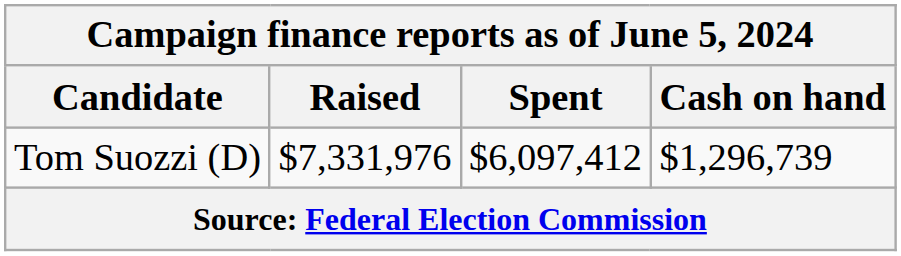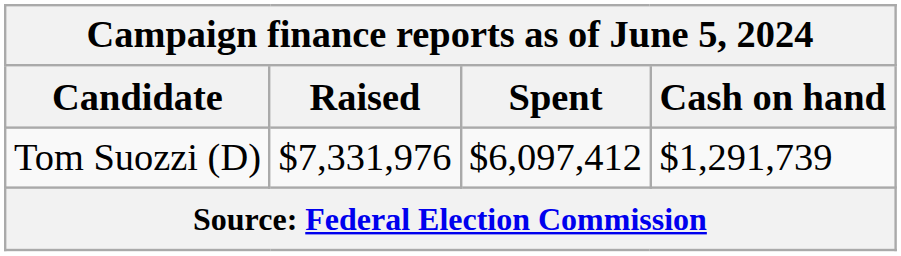Tom Suozzi (D) | Cash on hand: $1,296,739 -> $1,291,739
